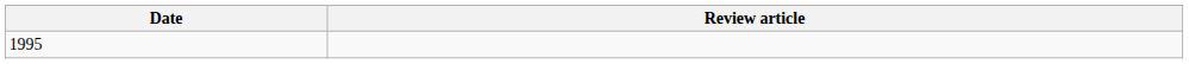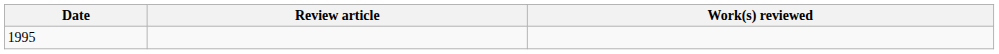+ column: Work(s) reviewed
